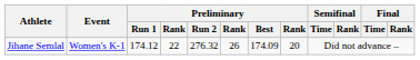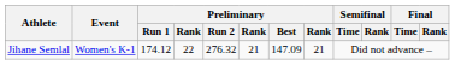Jihane Semlal | column 6: 26 -> 21
Jihane Semlal | Preliminary / Best: 174.09 -> 147.09
Jihane Semlal | column 8: 20 -> 21
